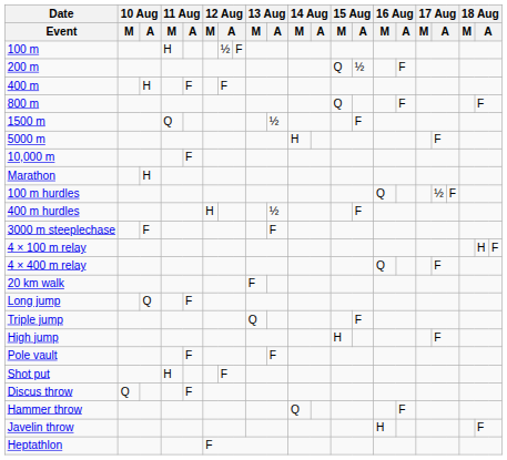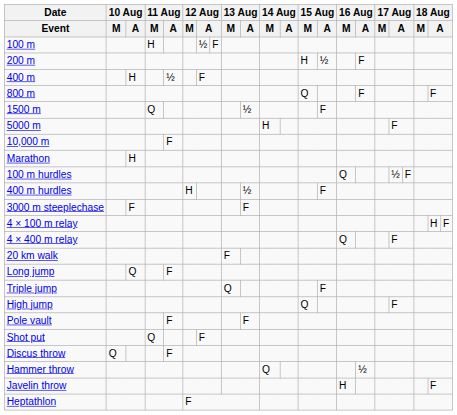200 m | 15 Aug / M: Q -> H
400 m | 11 Aug / A: F -> ½
High jump | 15 Aug / M: H -> Q
Shot put | 11 Aug / M: H -> Q
Hammer throw | 16 Aug / A: F -> ½
